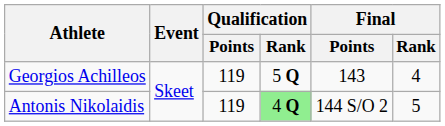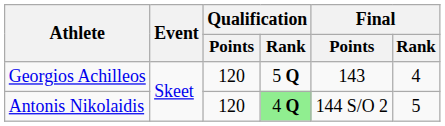Georgios Achilleos | Qualification / Points: 119 -> 120
Antonis Nikolaidis | Qualification / Points: 119 -> 120
